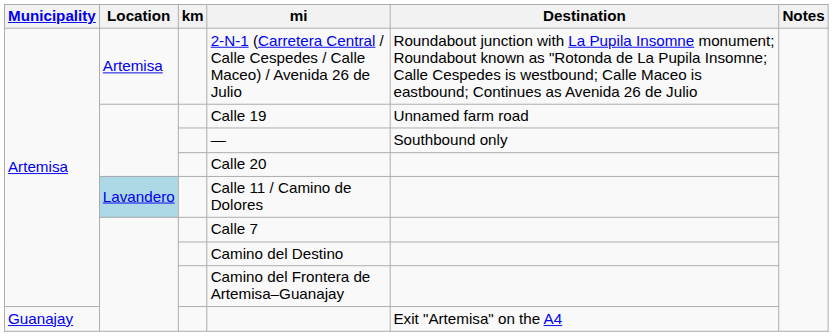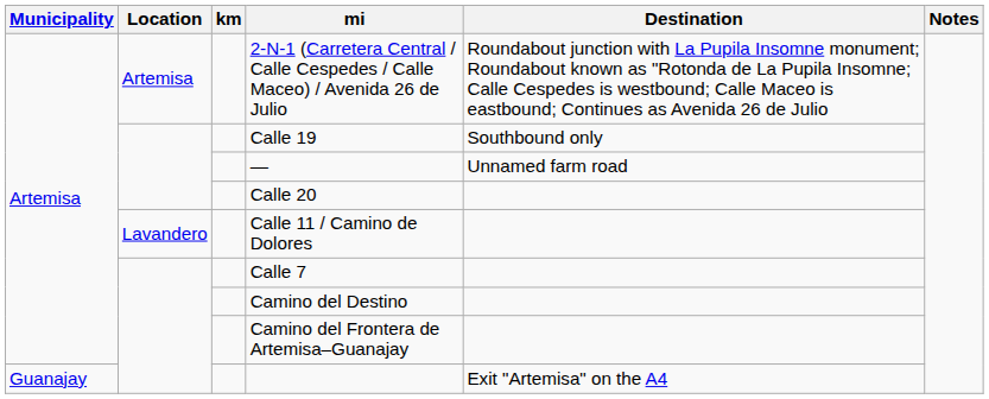Calle 19 | Destination: Unnamed farm road -> Southbound only
— | Destination: Southbound only -> Unnamed farm road
Calle 11 / Camino de Dolores | Location: lightblue background -> no background
